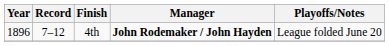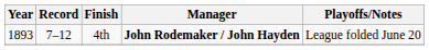4th | Year: 1896 -> 1893
